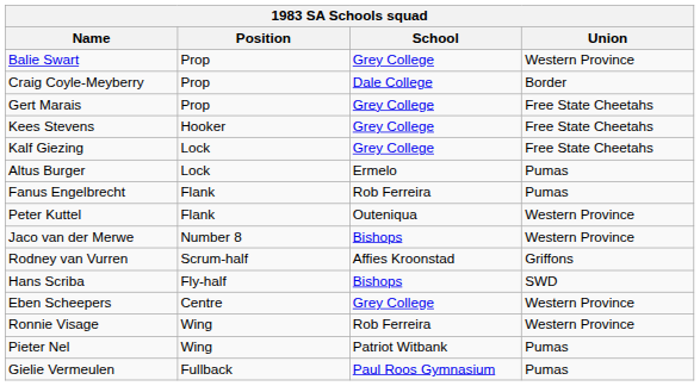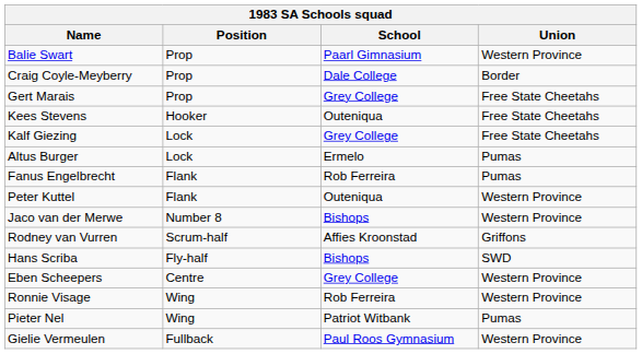Balie Swart | School: Grey College -> Paarl Gimnasium
Kees Stevens | School: Grey College -> Outeniqua
Gielie Vermeulen | Union: Pumas -> Western Province
